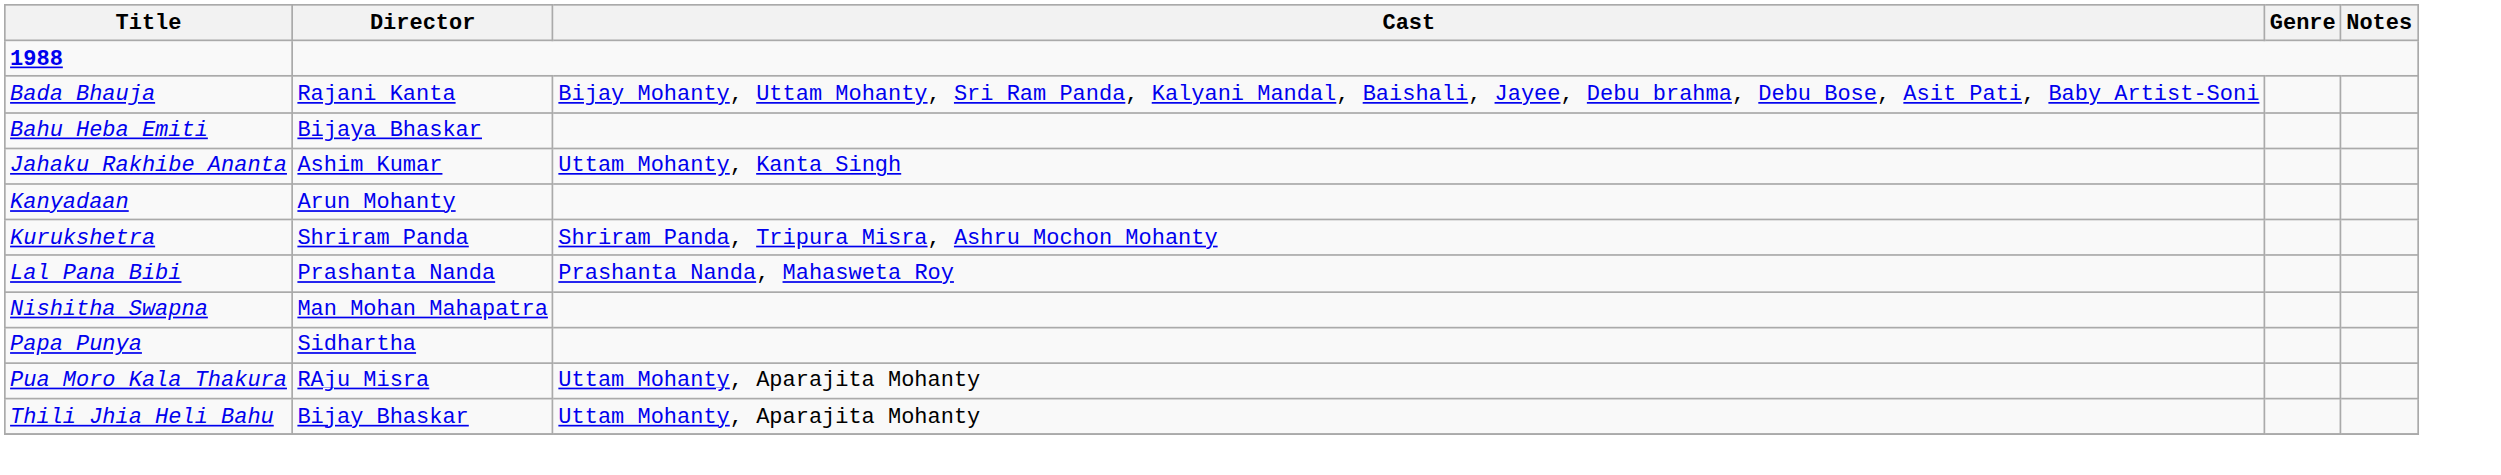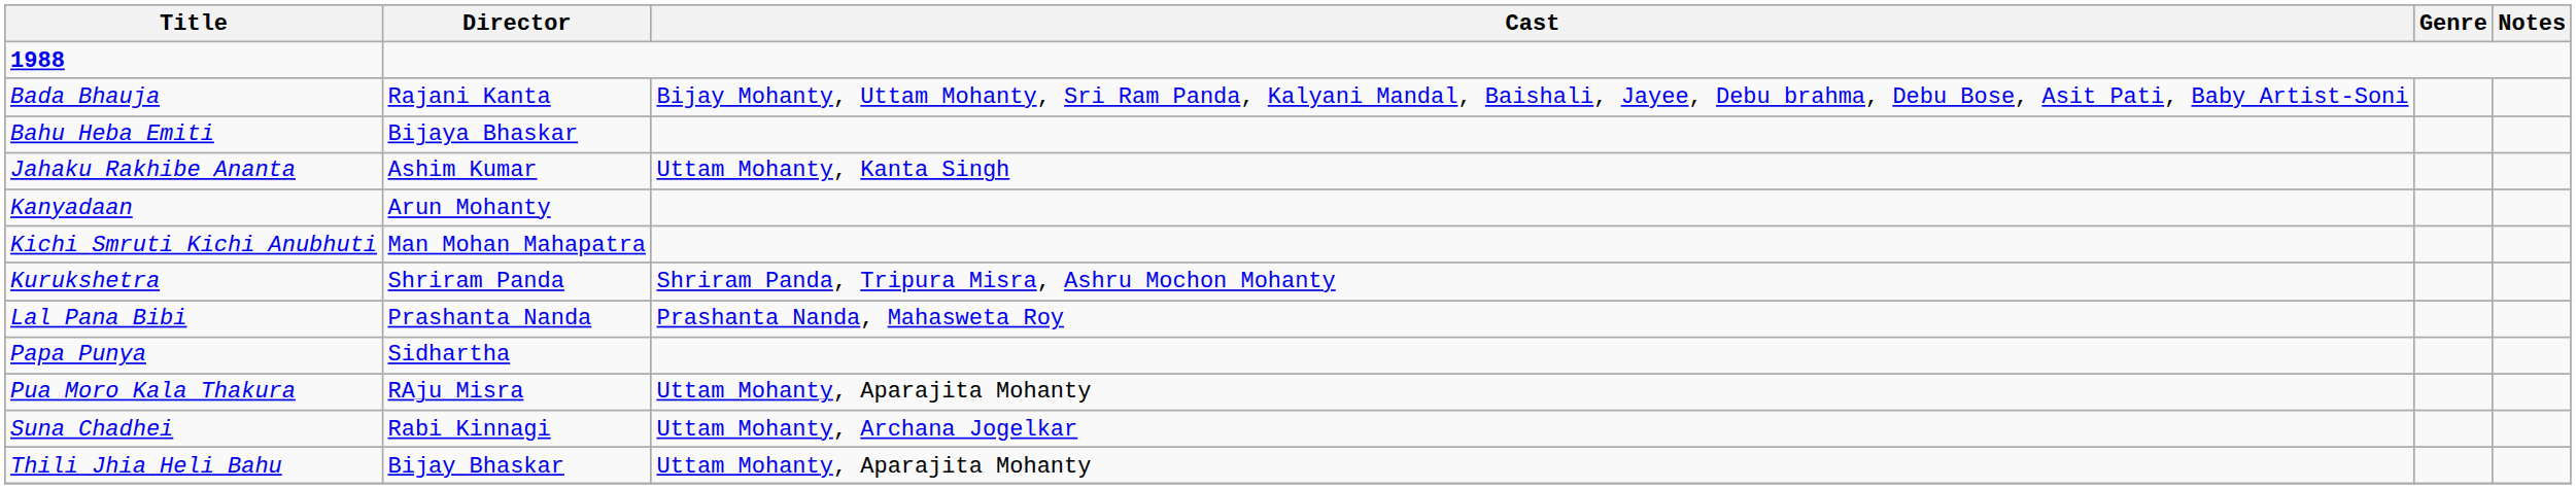+ row: Kichi Smruti Kichi Anubhuti | Man Mohan Mahapatra
- row: Nishitha Swapna | Man Mohan Mahapatra
+ row: Suna Chadhei | Rabi Kinnagi | Uttam Mohanty, Archana Jogelkar
